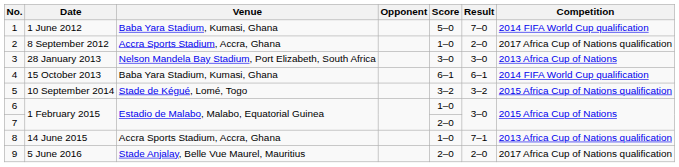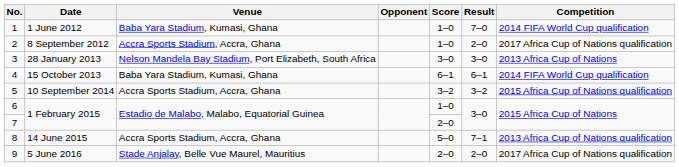1 | Score: 5–0 -> 1–0
5 | Venue: Stade de Kégué, Lomé, Togo -> Accra Sports Stadium, Accra, Ghana
8 | Score: 1–0 -> 5–0
